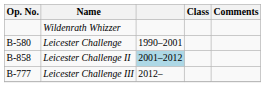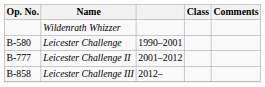Leicester Challenge II | Op. No.: B-858 -> B-777
Leicester Challenge II | column 3: lightblue background -> no background
Leicester Challenge III | Op. No.: B-777 -> B-858
